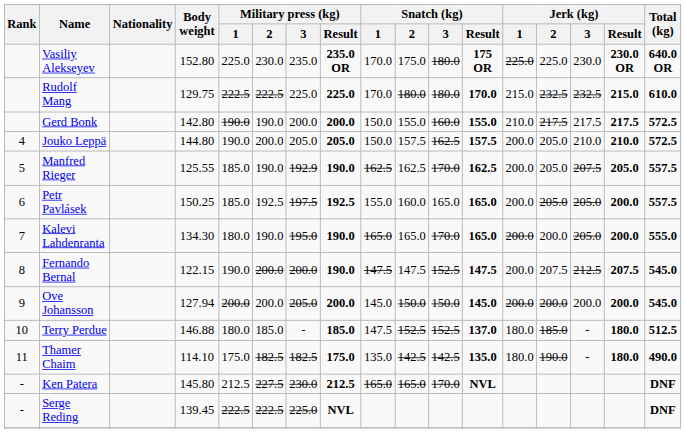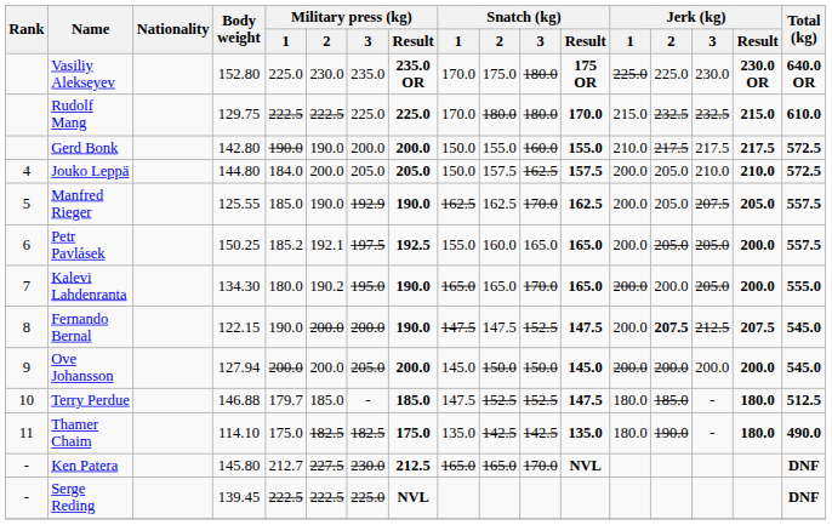Jouko Leppä | Military press (kg) / 1: 190.0 -> 184.0
Petr Pavlásek | Military press (kg) / 1: 185.0 -> 185.2
Petr Pavlásek | Military press (kg) / 2: 192.5 -> 192.1
Kalevi Lahdenranta | Military press (kg) / 2: 190.0 -> 190.2
Fernando Bernal | Jerk (kg) / 2: normal -> bold
Terry Perdue | Military press (kg) / 1: 180.0 -> 179.7
Terry Perdue | Snatch (kg) / Result: 137.0 -> 147.5
Ken Patera | Military press (kg) / 1: 212.5 -> 212.7
